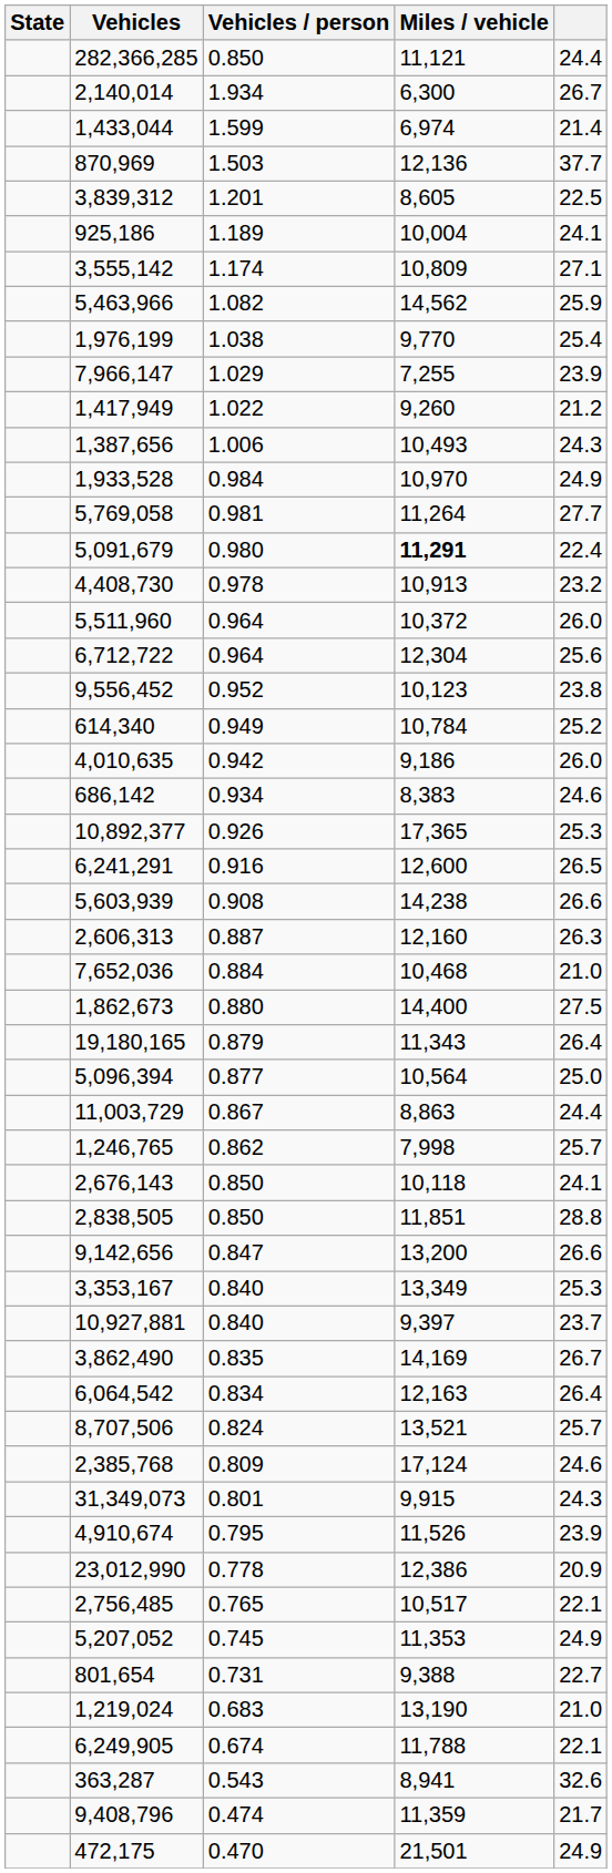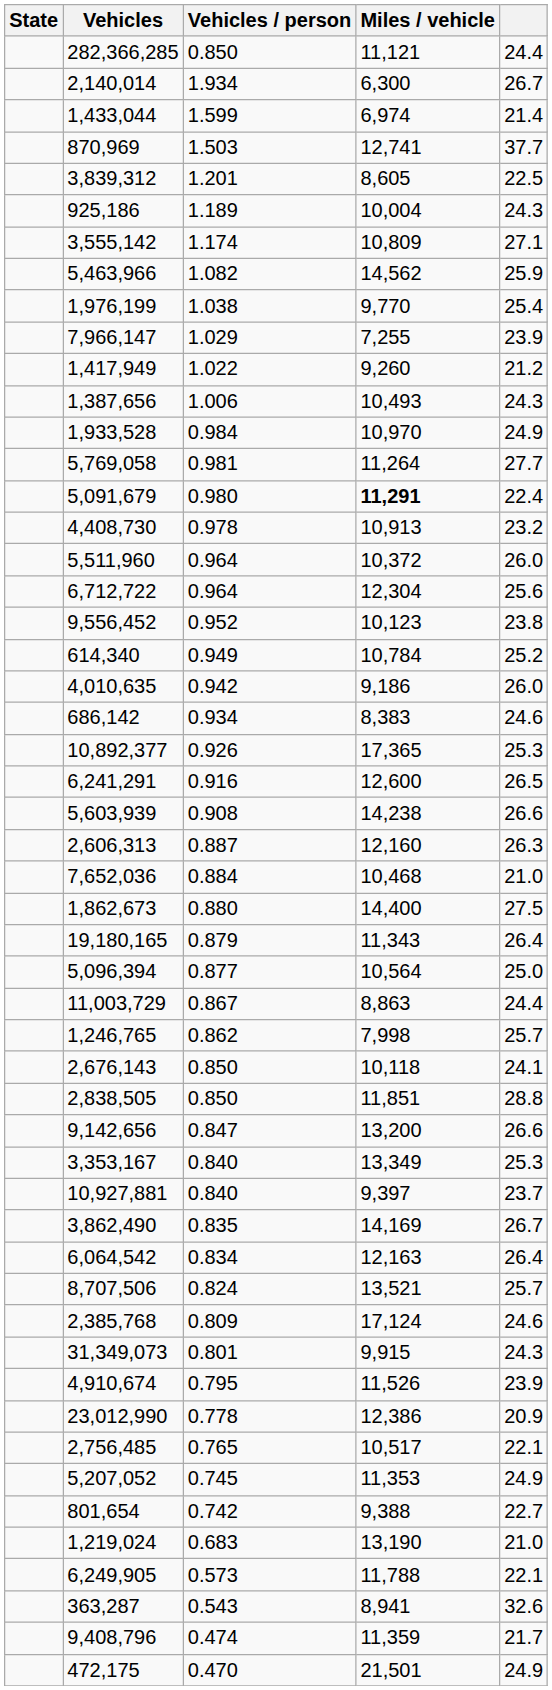870,969 | Miles / vehicle: 12,136 -> 12,741
925,186 | column 5: 24.1 -> 24.3
801,654 | Vehicles / person: 0.731 -> 0.742
6,249,905 | Vehicles / person: 0.674 -> 0.573
